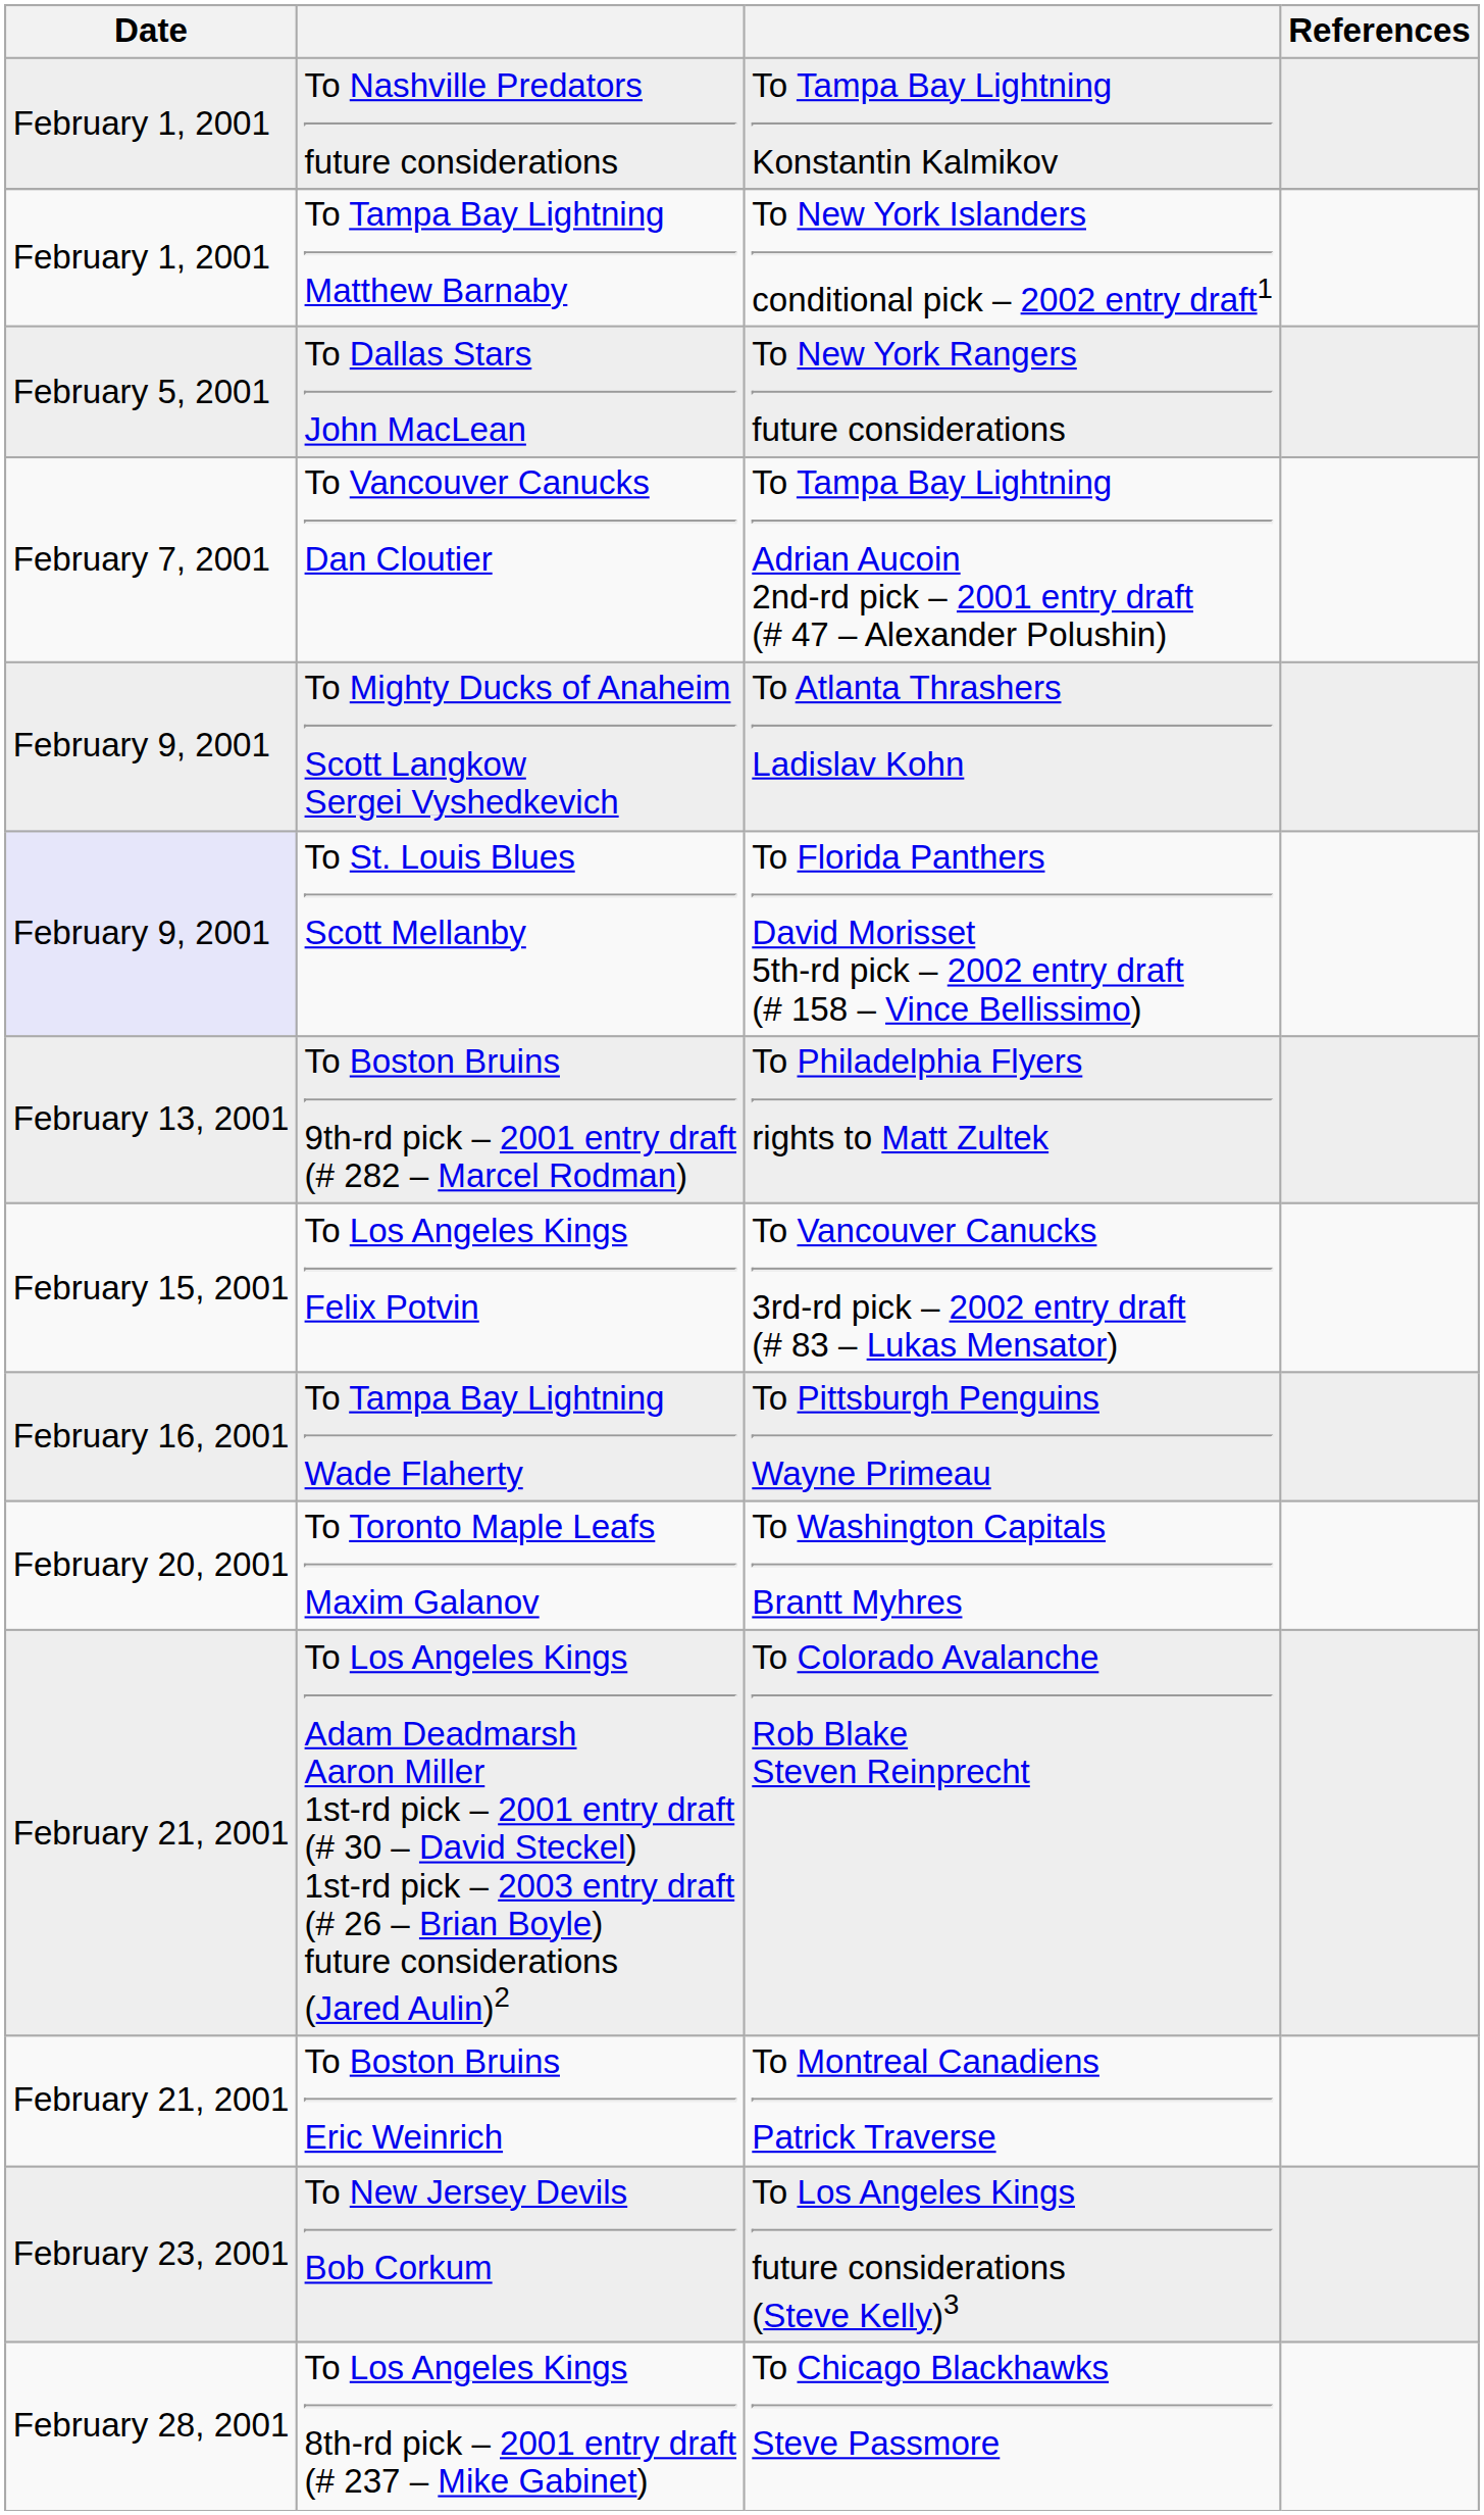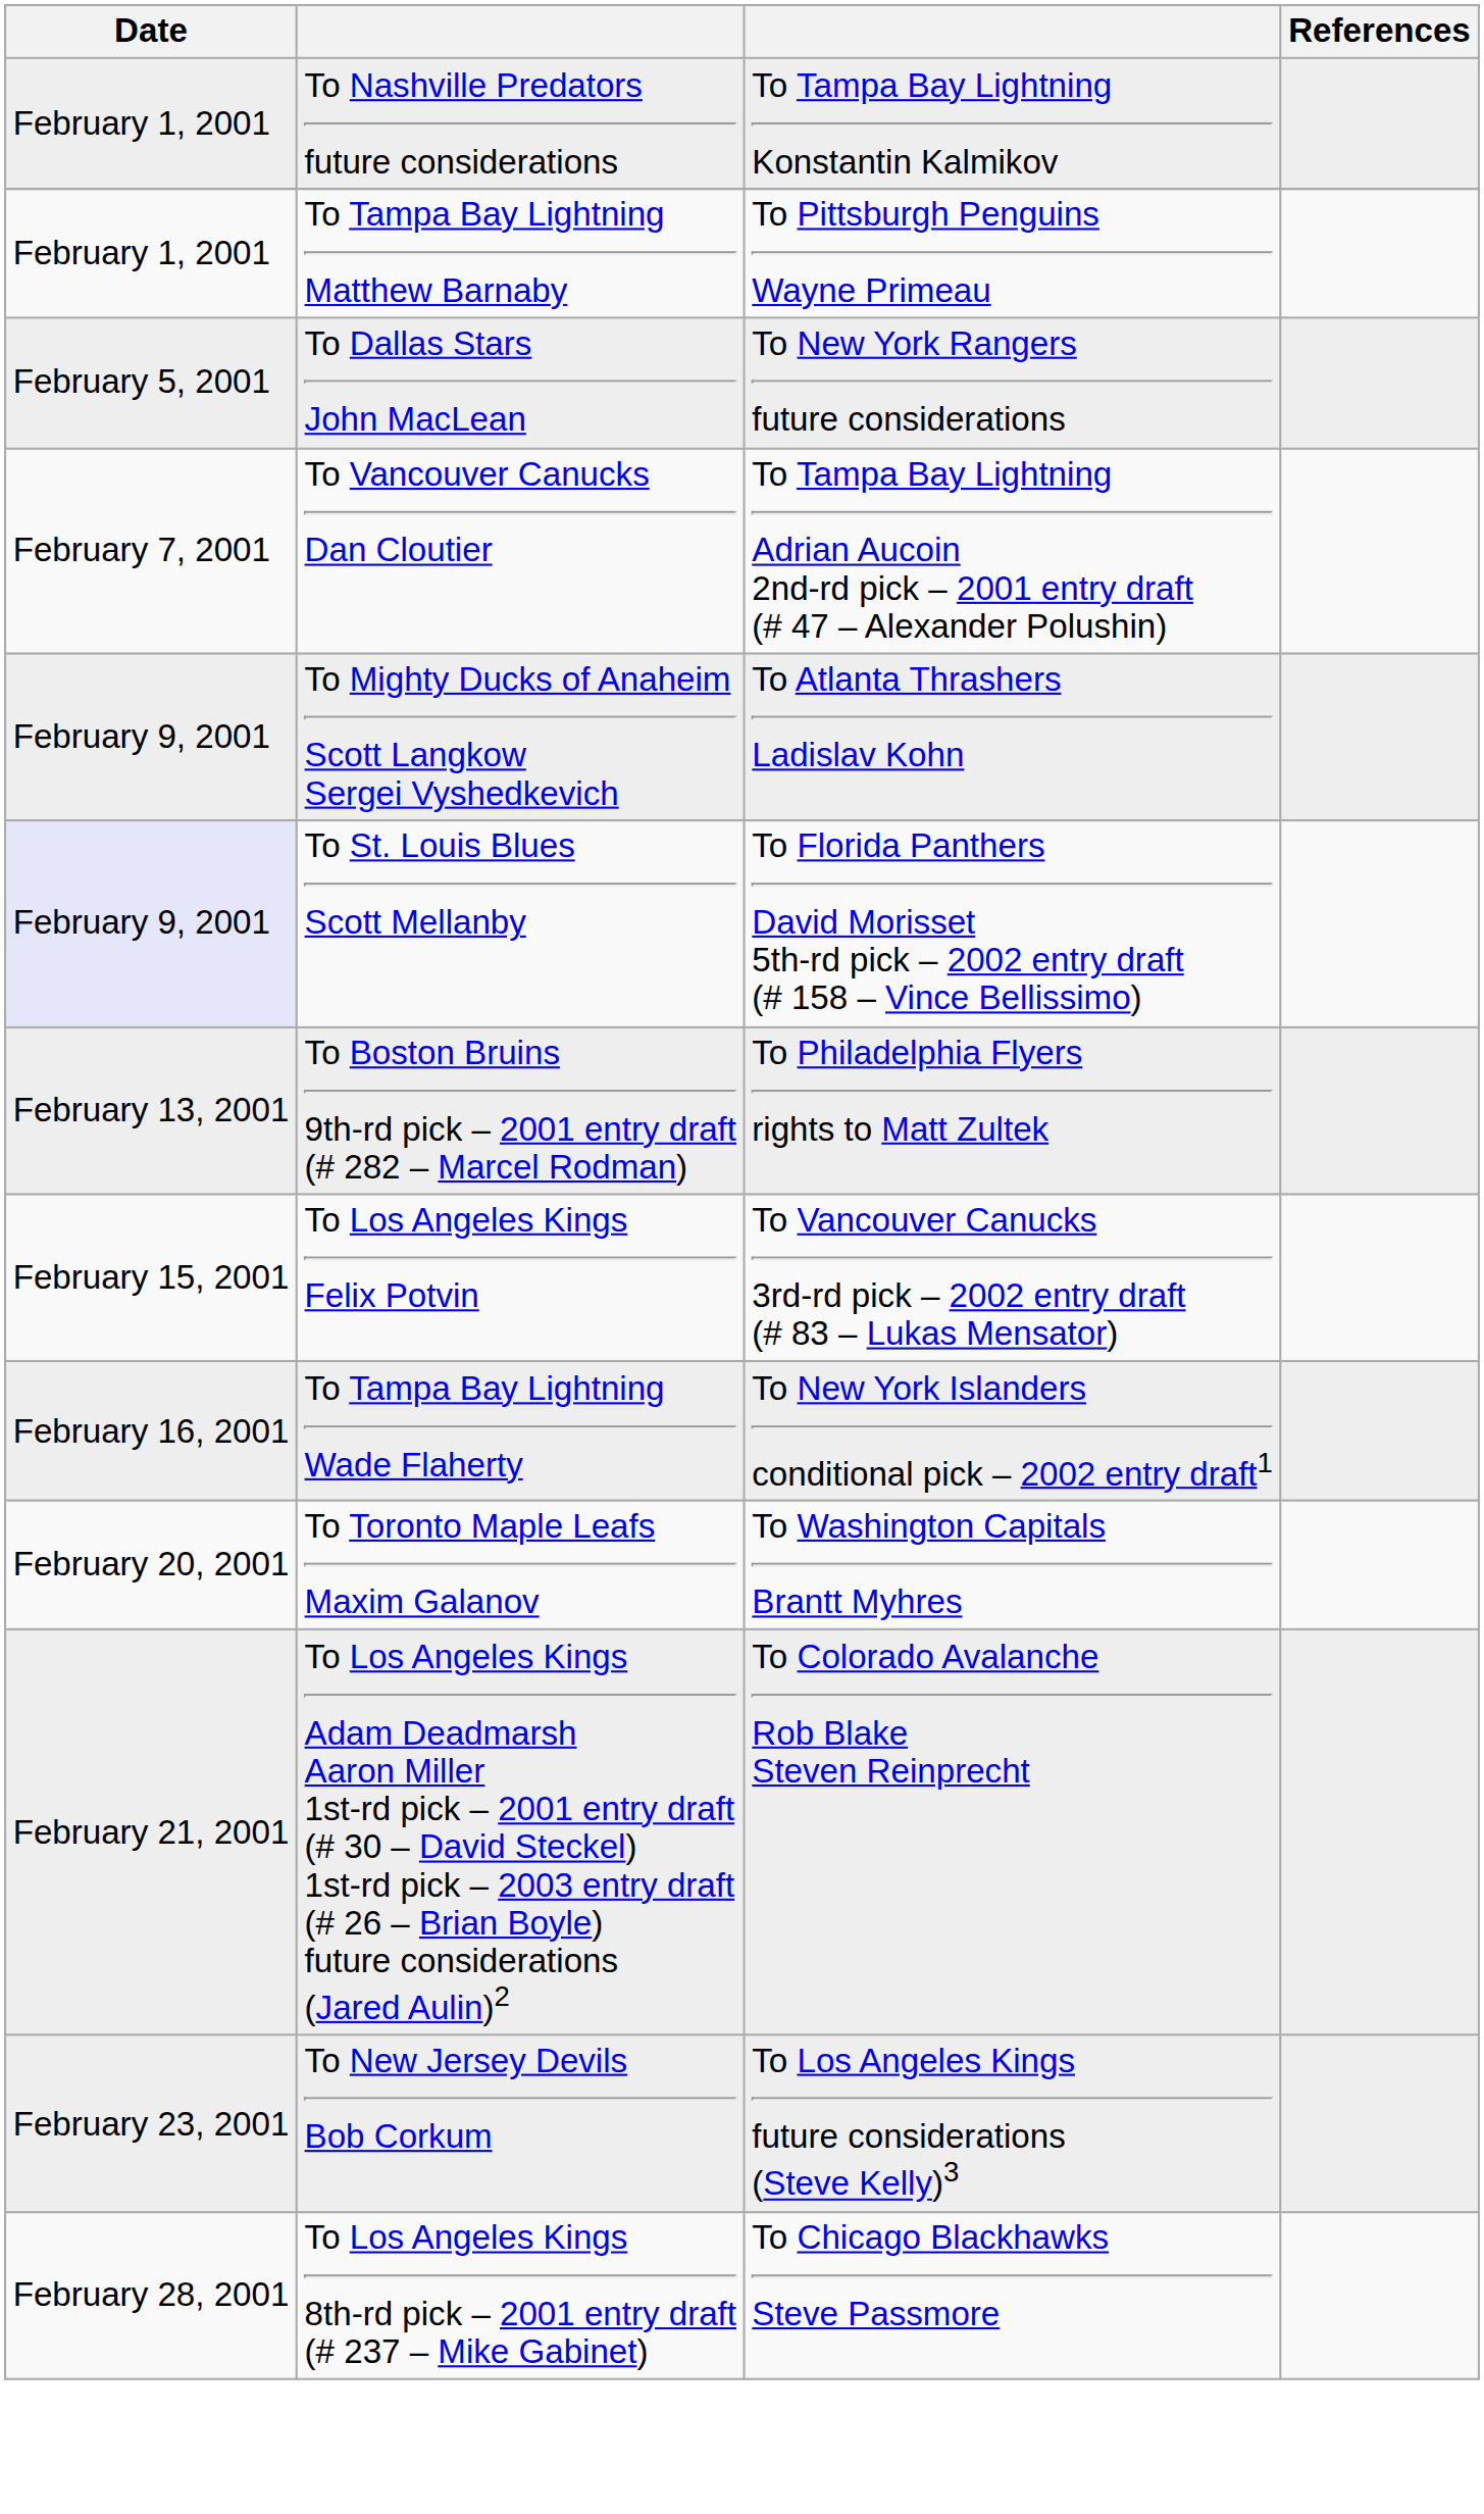To Tampa Bay Lightning Matthew Barnaby | column 3: To New York Islanders conditional pick – 2002 entry draft1 -> To Pittsburgh Penguins Wayne Primeau
To Tampa Bay Lightning Wade Flaherty | column 3: To Pittsburgh Penguins Wayne Primeau -> To New York Islanders conditional pick – 2002 entry draft1
- row: February 21, 2001 | To Boston Bruins Eric Weinrich | To Montreal Canadiens Patrick Traverse
